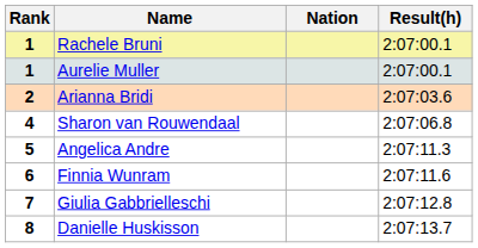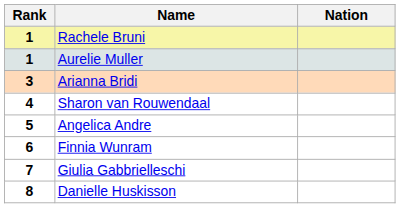- column: Result(h) | 2:07:00.1 | 2:07:00.1 | 2:07:03.6 | 2:07:06.8 | 2:07:11.3 | 2:07:11.6 | 2:07:12.8 | 2:07:13.7
Arianna Bridi | Rank: 2 -> 3
